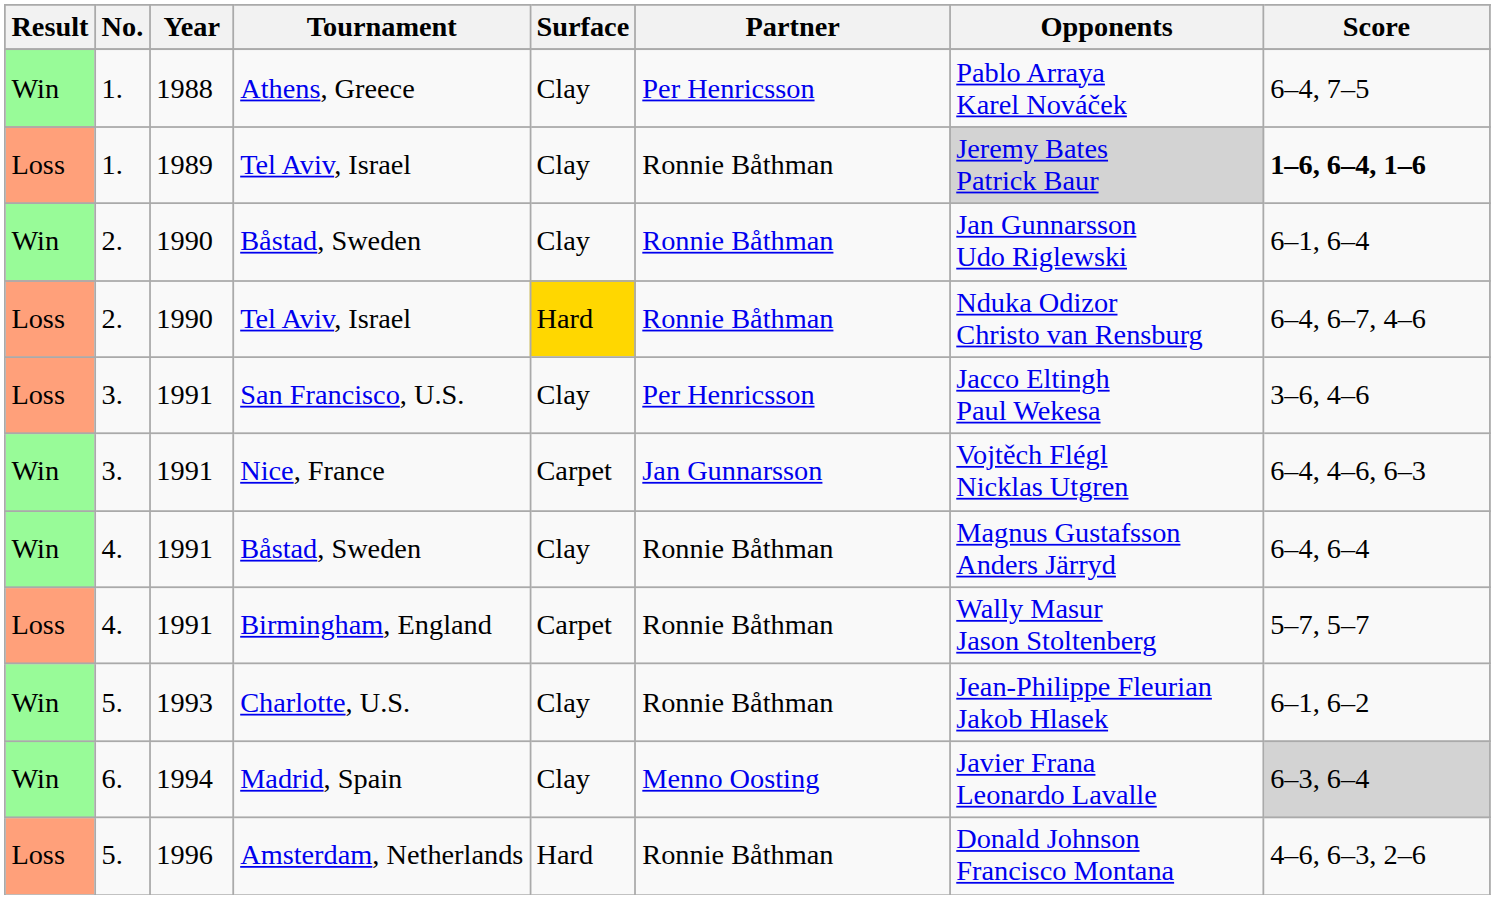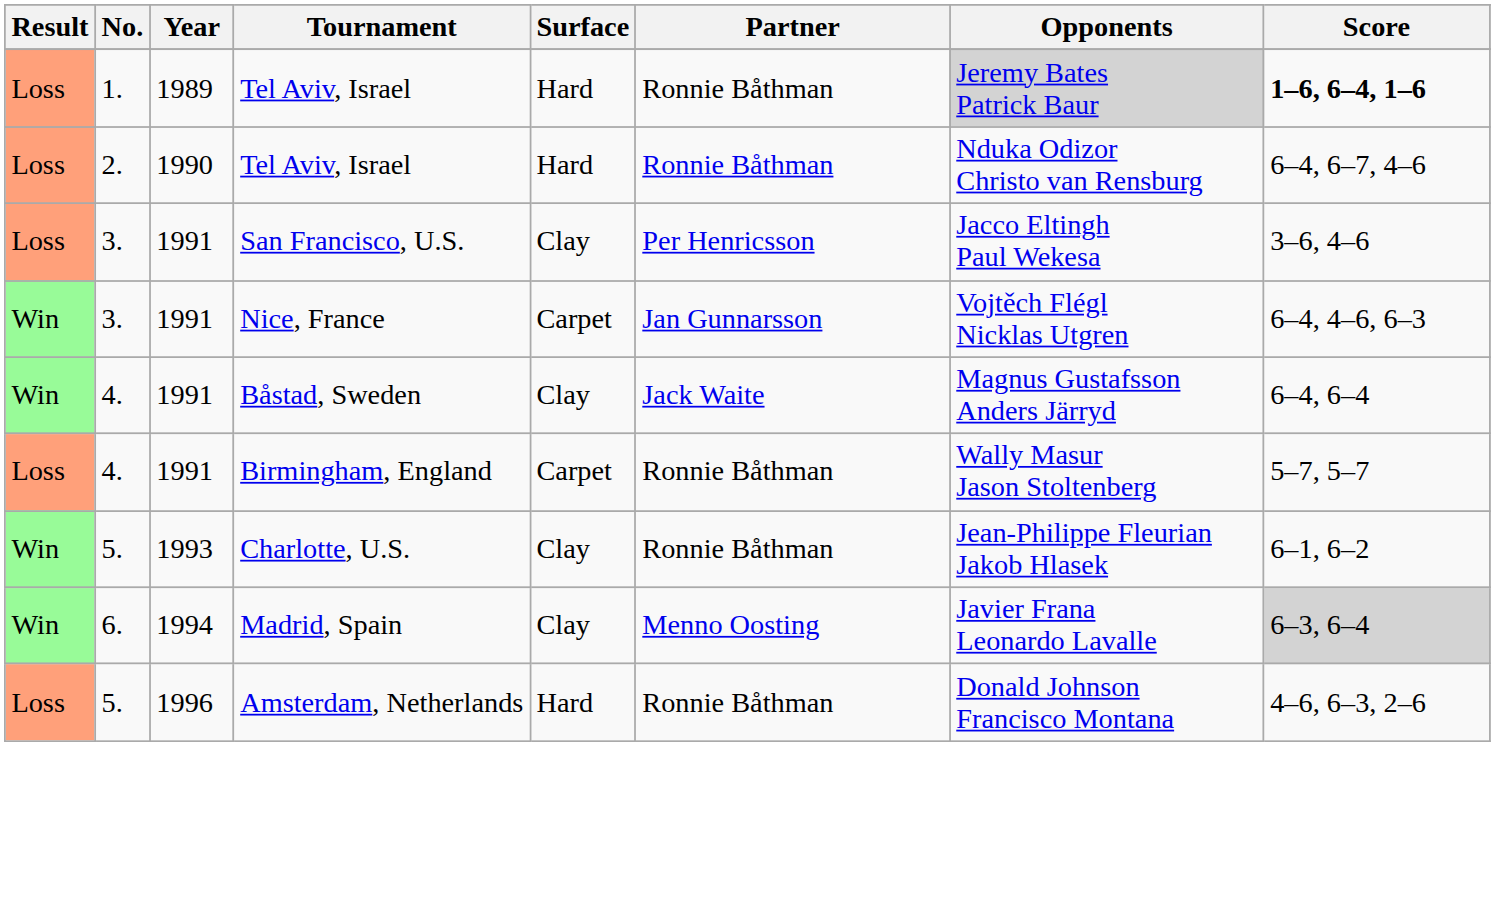- row: Win | 1. | 1988 | Athens, Greece | Clay | Per Henricsson | Pablo Arraya Karel Nováček | 6–4, 7–5
1989 / Tel Aviv, Israel | Surface: Clay -> Hard
- row: Win | 2. | 1990 | Båstad, Sweden | Clay | Ronnie Båthman | Jan Gunnarsson Udo Riglewski | 6–1, 6–4
1990 / Tel Aviv, Israel | Surface: gold background -> no background
1991 / Båstad, Sweden | Partner: Ronnie Båthman -> Jack Waite
